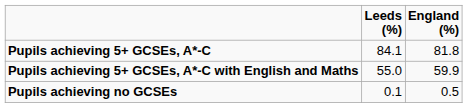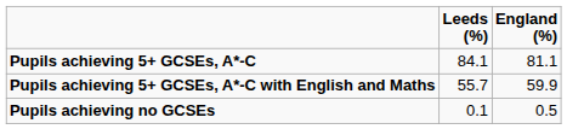Pupils achieving 5+ GCSEs, A*-C | England (%): 81.8 -> 81.1
Pupils achieving 5+ GCSEs, A*-C with English and Maths | Leeds (%): 55.0 -> 55.7
